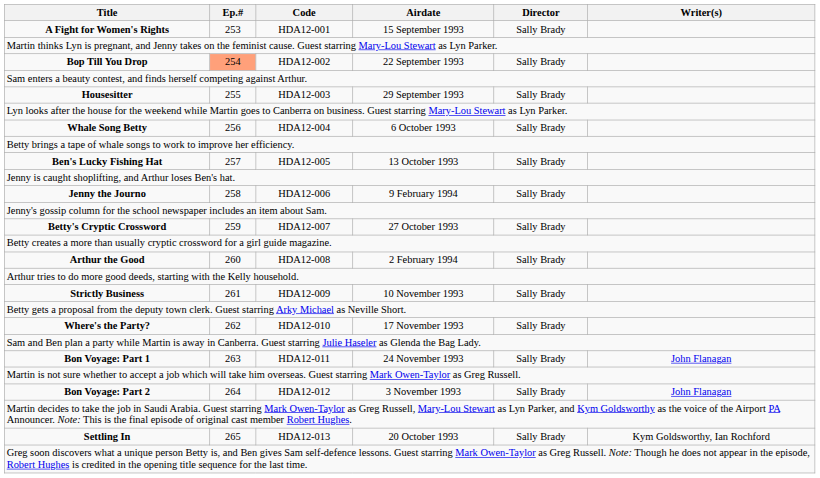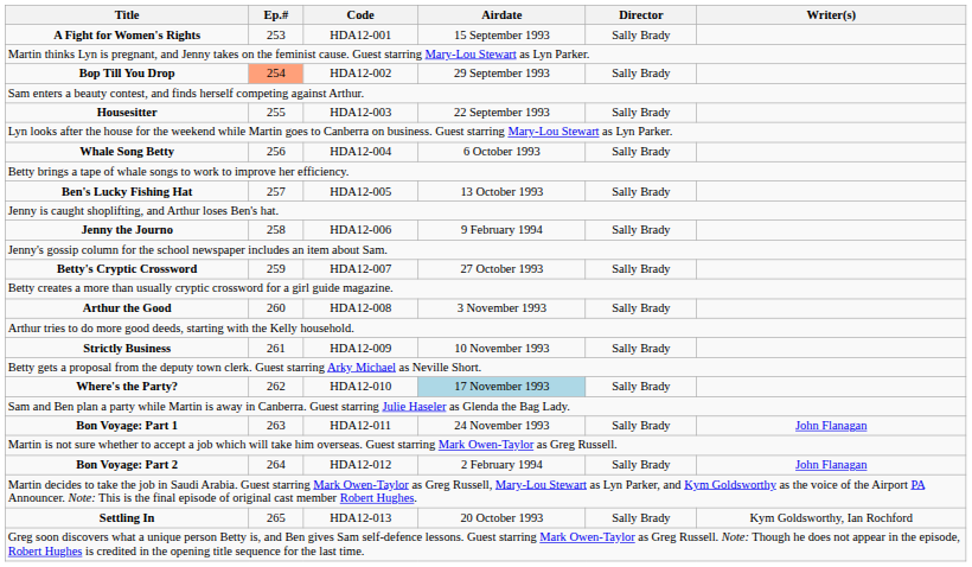Bop Till You Drop | Airdate: 22 September 1993 -> 29 September 1993
Housesitter | Airdate: 29 September 1993 -> 22 September 1993
Arthur the Good | Airdate: 2 February 1994 -> 3 November 1993
Where's the Party? | Airdate: no background -> lightblue background
Bon Voyage: Part 2 | Airdate: 3 November 1993 -> 2 February 1994
